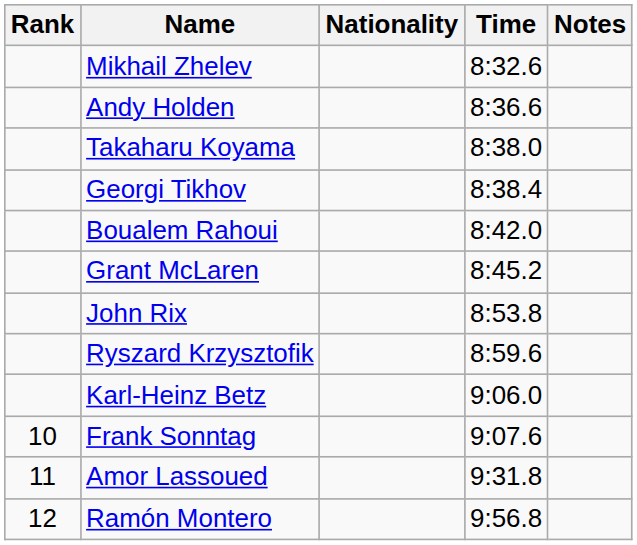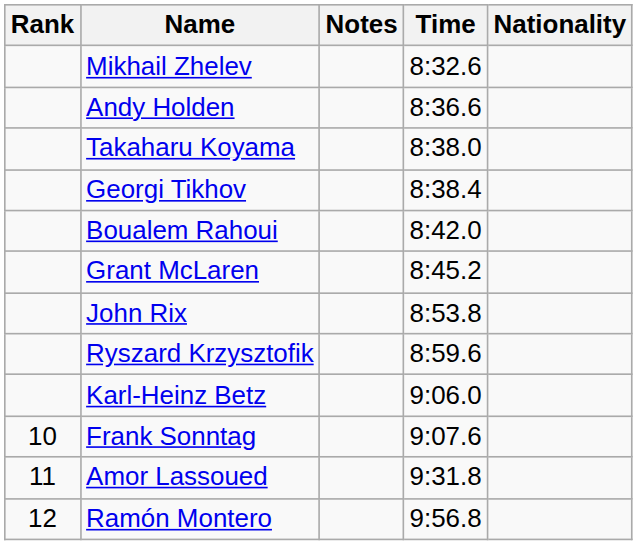columns swapped: Nationality <-> Notes
